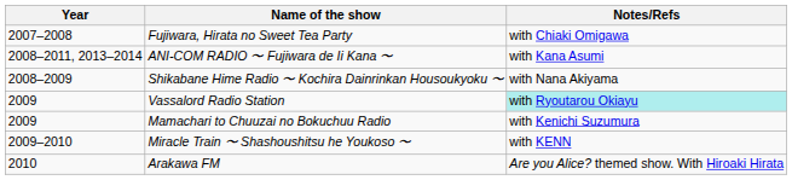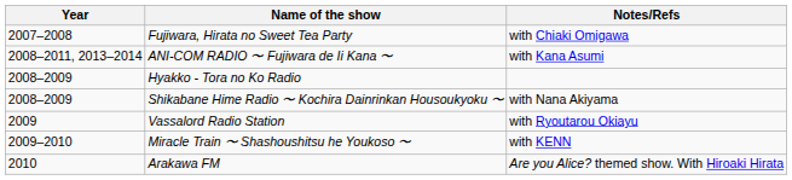+ row: 2008–2009 | Hyakko - Tora no Ko Radio
Vassalord Radio Station | Notes/Refs: paleturquoise background -> no background
- row: 2009 | Mamachari to Chuuzai no Bokuchuu Radio | with Kenichi Suzumura
